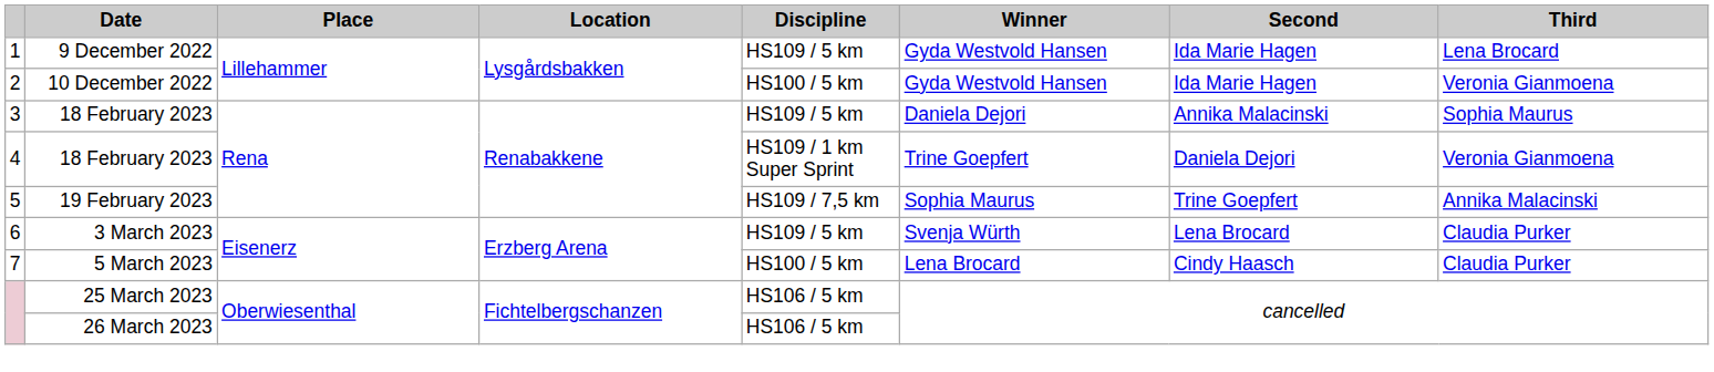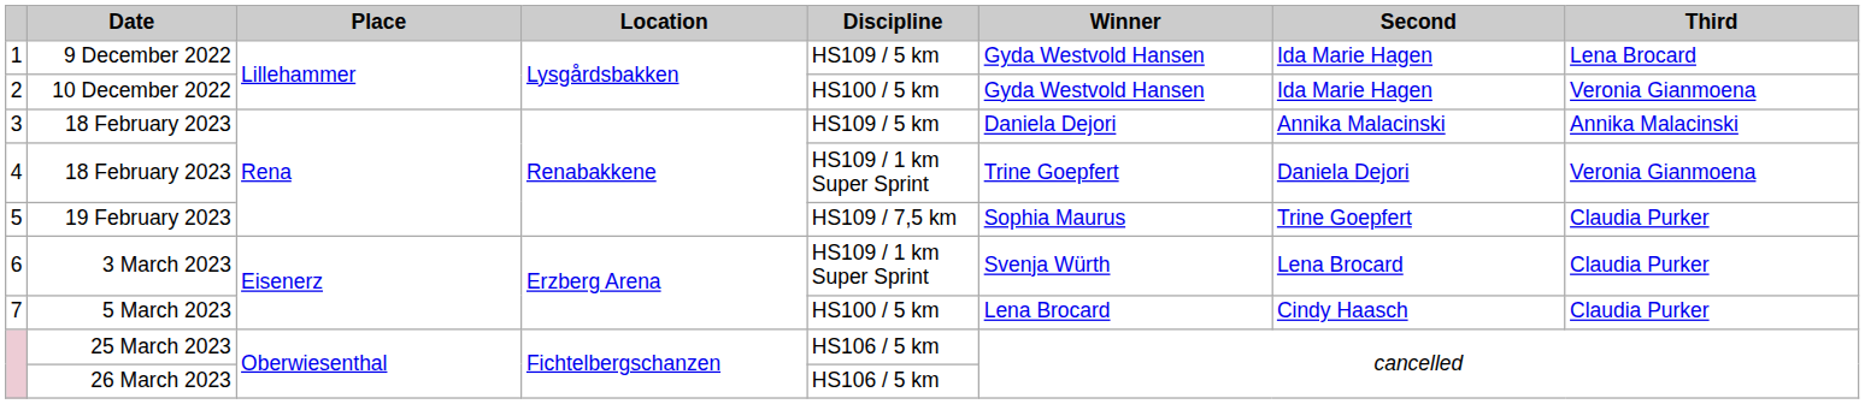3 | Third: Sophia Maurus -> Annika Malacinski
5 | Third: Annika Malacinski -> Claudia Purker
6 | Discipline: HS109 / 5 km -> HS109 / 1 km Super Sprint
